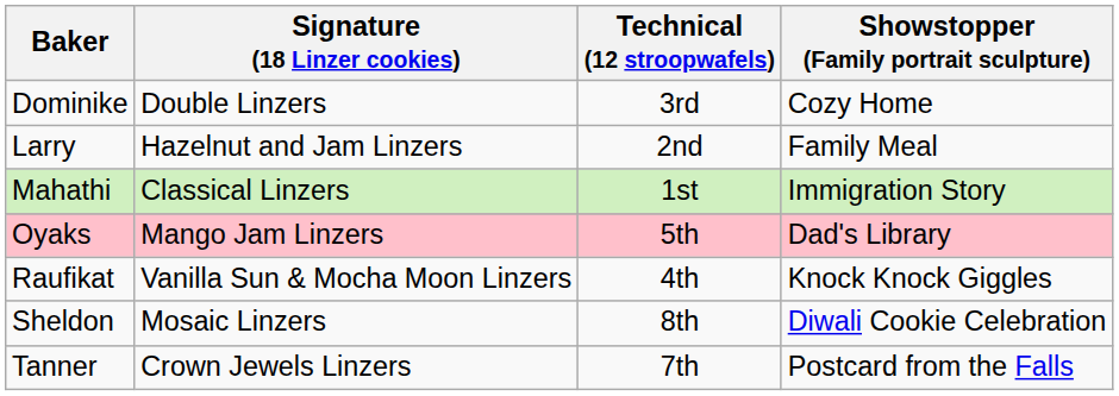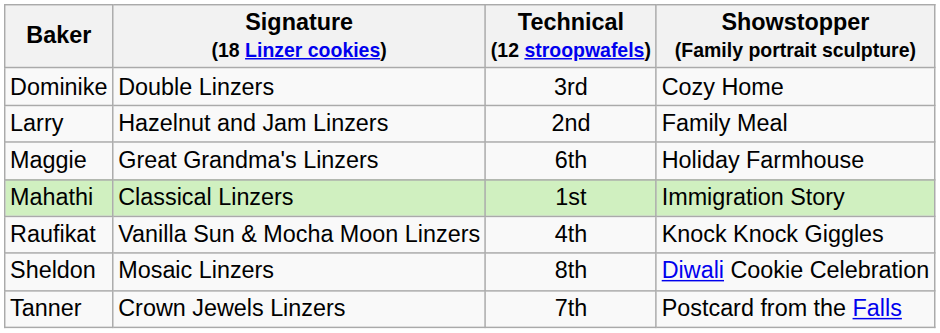+ row: Maggie | Great Grandma's Linzers | 6th | Holiday Farmhouse
- row: Oyaks | Mango Jam Linzers | 5th | Dad's Library
